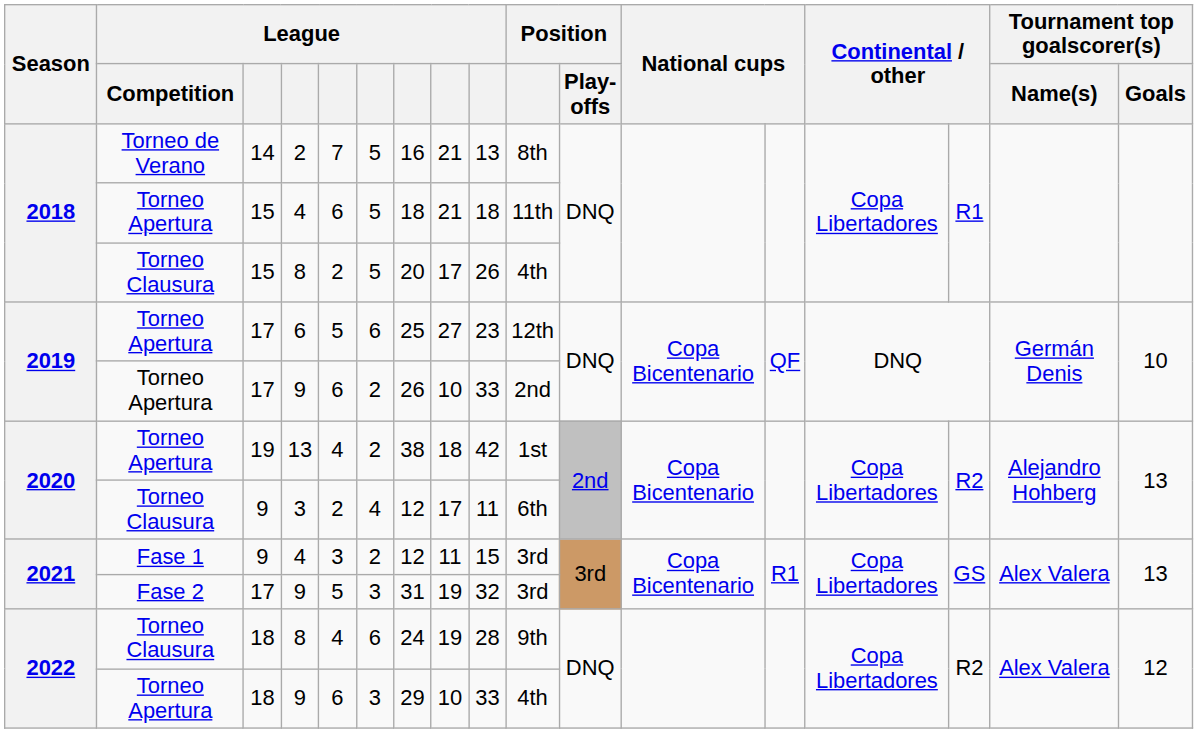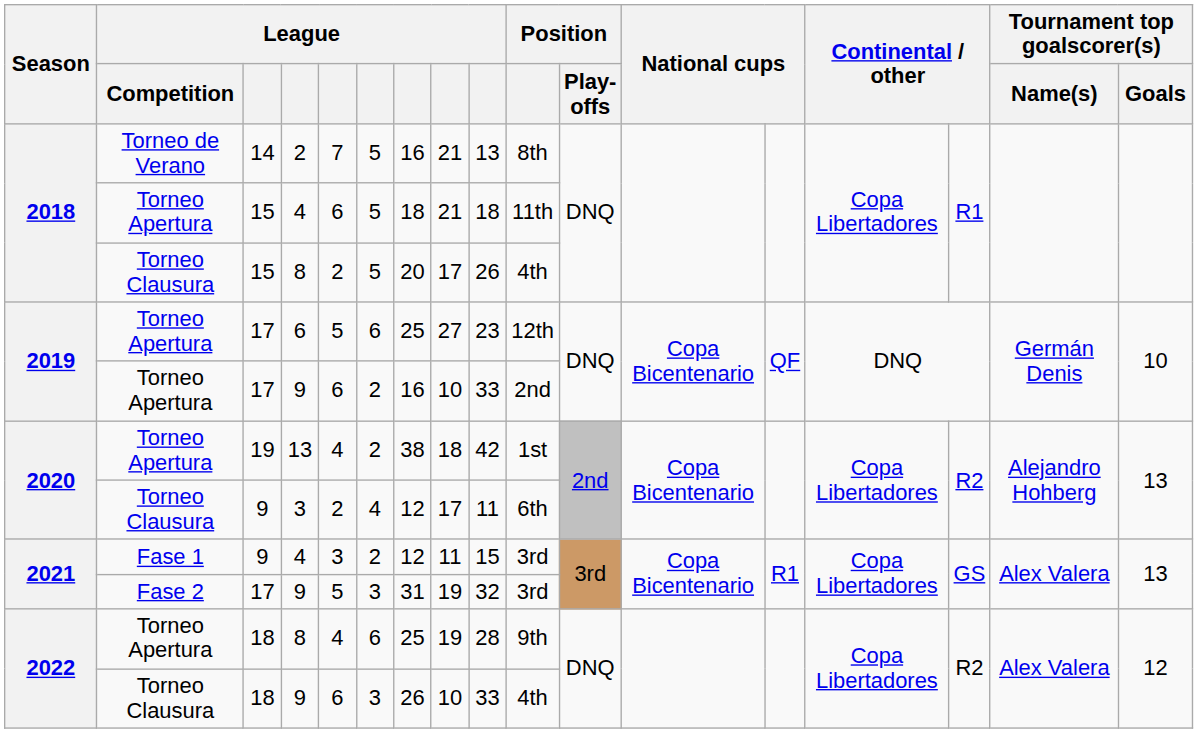2019 / 9 | column 7: 26 -> 16
2022 / 8 | League / Competition: Torneo Clausura -> Torneo Apertura
2022 / 8 | column 7: 24 -> 25
2022 / 9 | League / Competition: Torneo Apertura -> Torneo Clausura
2022 / 9 | column 7: 29 -> 26
